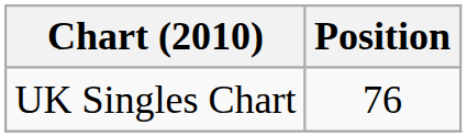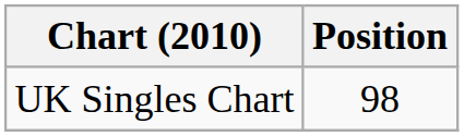UK Singles Chart | Position: 76 -> 98
